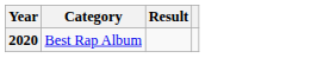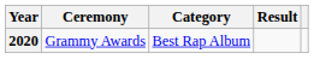+ column: Ceremony | Grammy Awards
